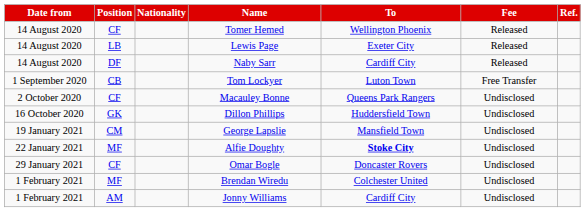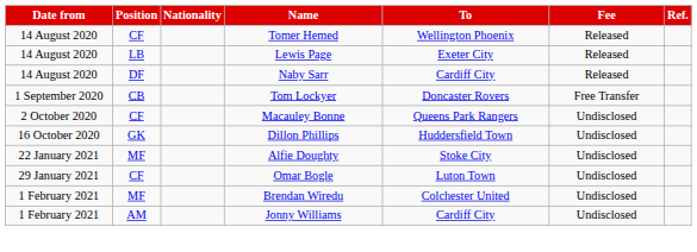Tom Lockyer | To: Luton Town -> Doncaster Rovers
- row: 19 January 2021 | CM | George Lapslie | Mansfield Town | Undisclosed
Alfie Doughty | To: bold -> normal
Omar Bogle | To: Doncaster Rovers -> Luton Town
